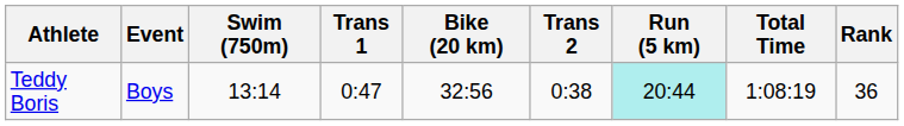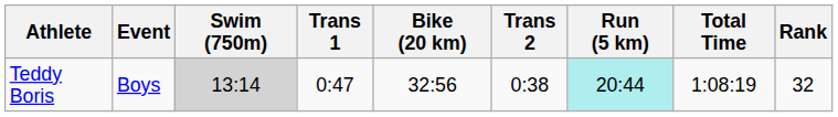Teddy Boris | Swim (750m): no background -> lightgrey background
Teddy Boris | Rank: 36 -> 32
